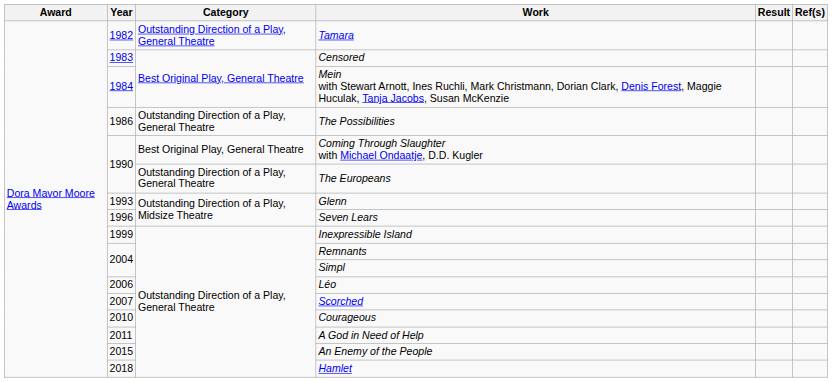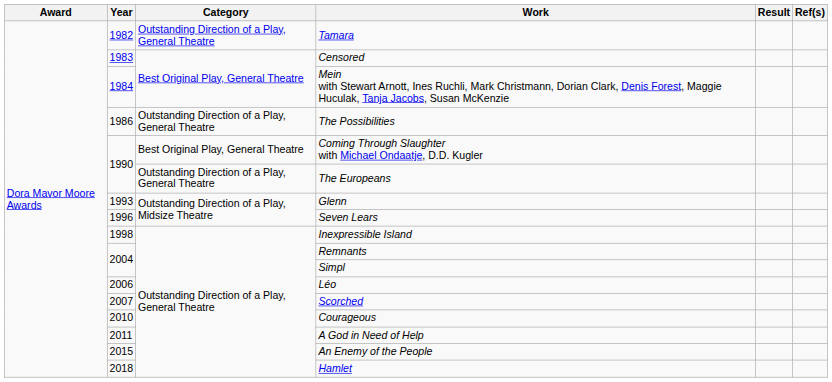Inexpressible Island | Year: 1999 -> 1998
